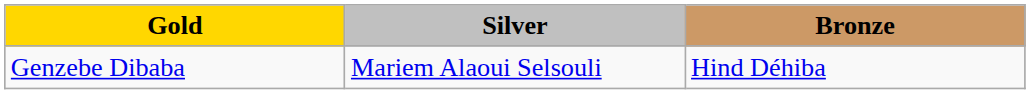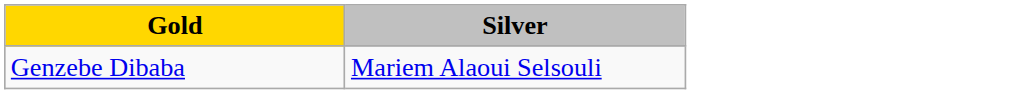- column: Bronze | Hind Déhiba
